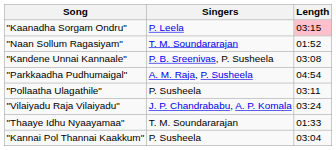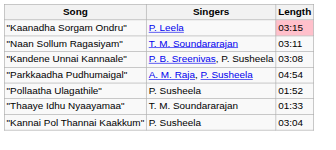"Naan Sollum Ragasiyam" | Length: 01:52 -> 03:11
"Pollaatha Ulagathile" | Length: 03:11 -> 01:52
- row: "Vilaiyadu Raja Vilaiyadu" | J. P. Chandrababu, A. P. Komala | 03:24
